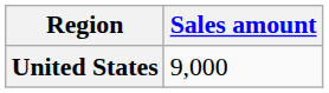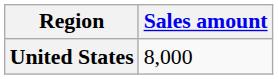United States | Sales amount: 9,000 -> 8,000
